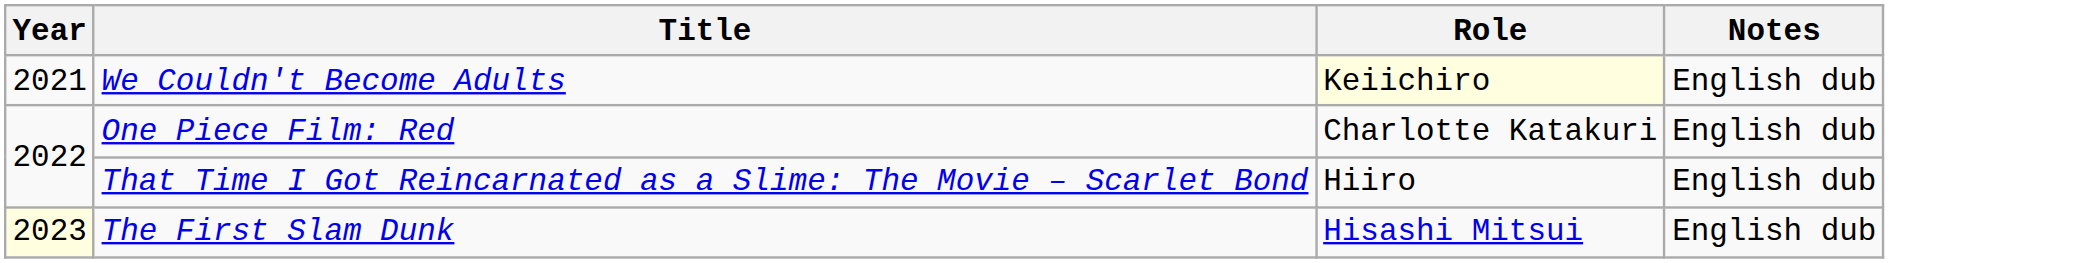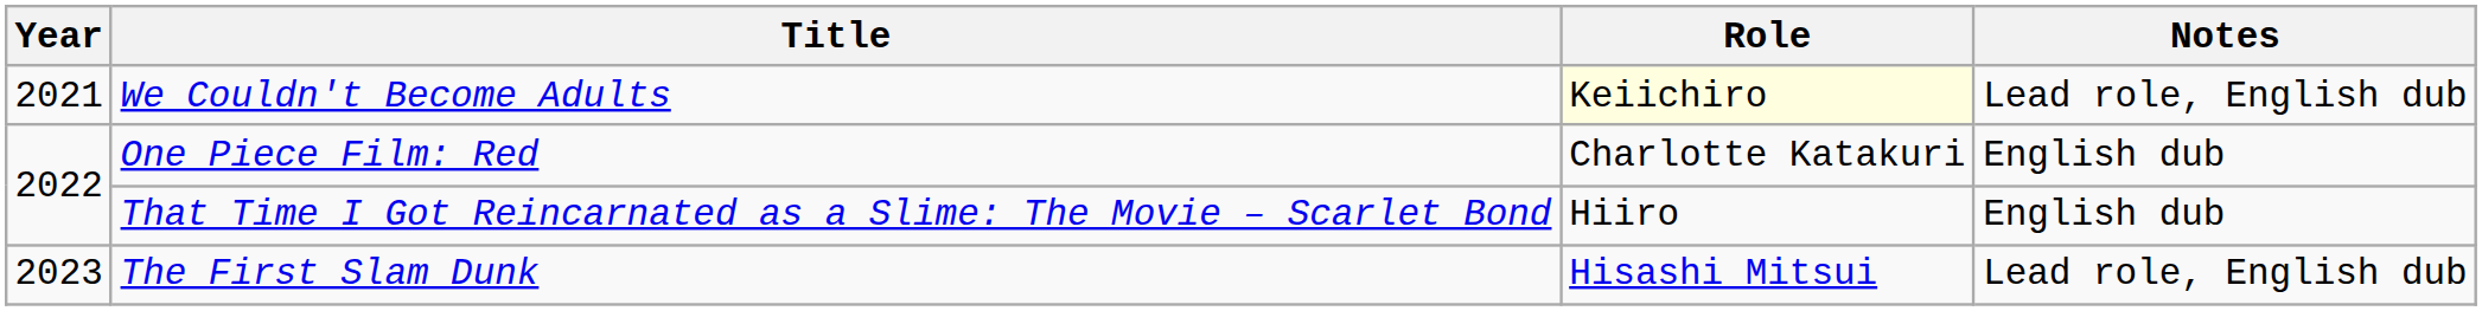We Couldn't Become Adults | Notes: English dub -> Lead role, English dub
The First Slam Dunk | Year: lightyellow background -> no background
The First Slam Dunk | Notes: English dub -> Lead role, English dub
